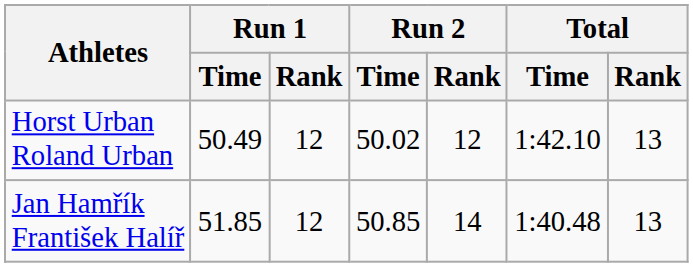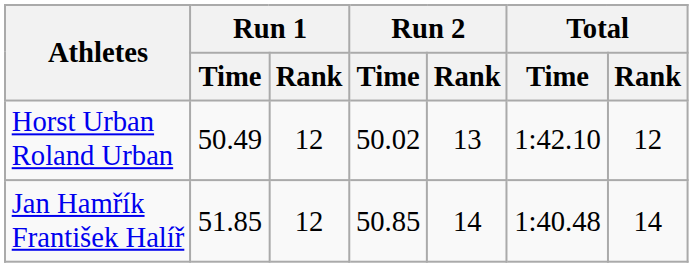Horst Urban Roland Urban | Run 2 / Rank: 12 -> 13
Horst Urban Roland Urban | Total / Rank: 13 -> 12
Jan Hamřík František Halíř | Total / Rank: 13 -> 14
